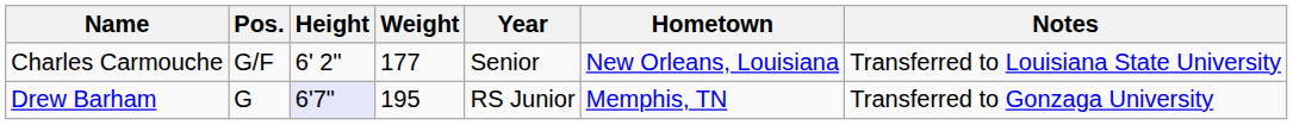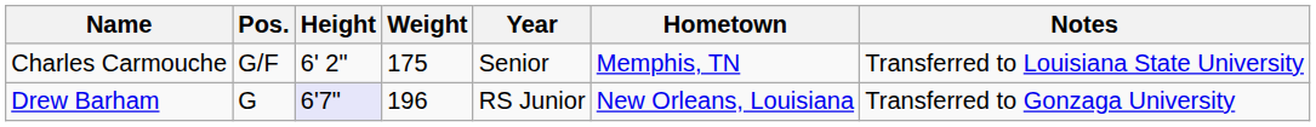Charles Carmouche | Weight: 177 -> 175
Charles Carmouche | Hometown: New Orleans, Louisiana -> Memphis, TN
Drew Barham | Weight: 195 -> 196
Drew Barham | Hometown: Memphis, TN -> New Orleans, Louisiana
